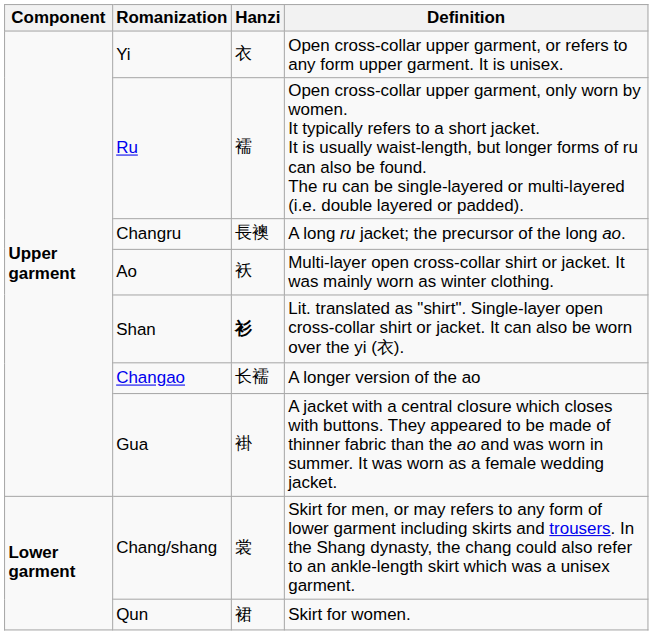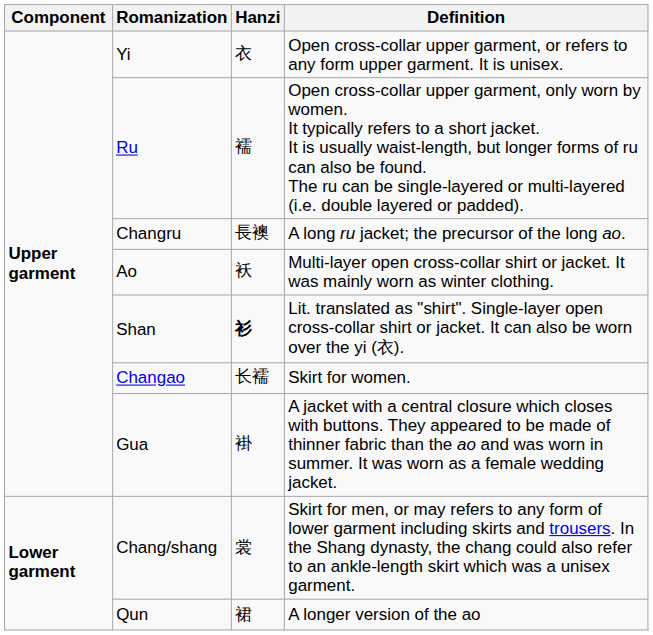Changao | Definition: A longer version of the ao -> Skirt for women.
Qun | Definition: Skirt for women. -> A longer version of the ao
